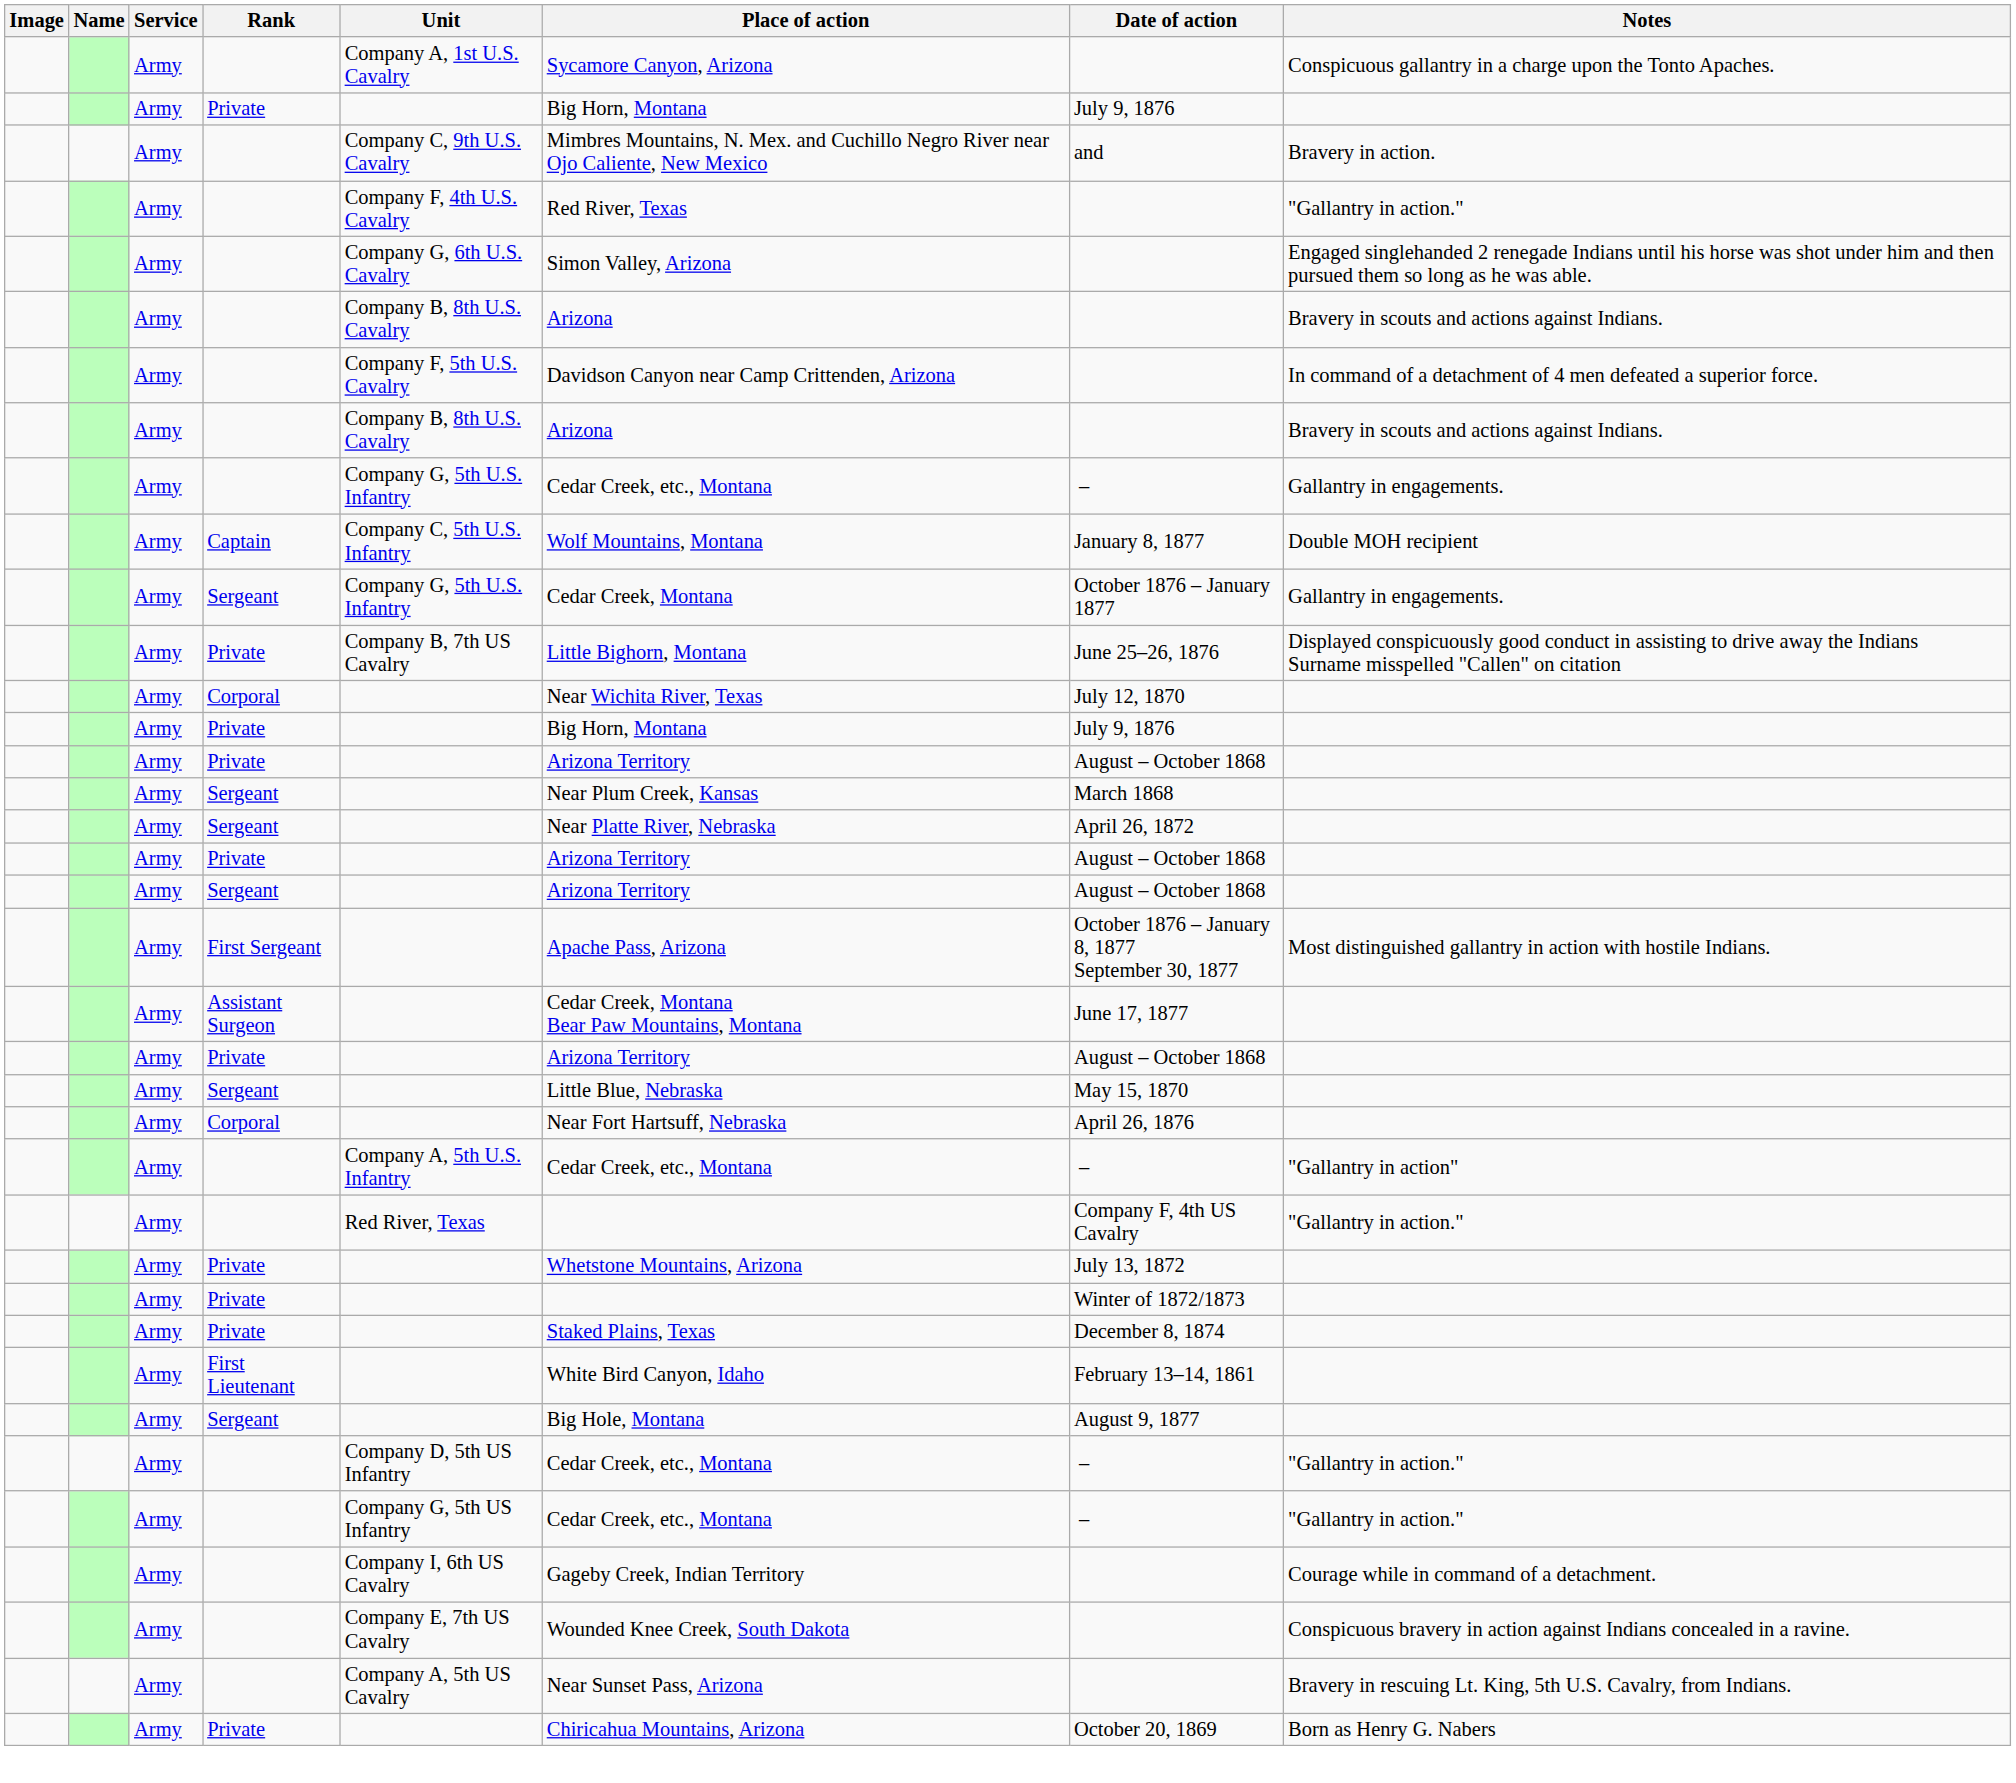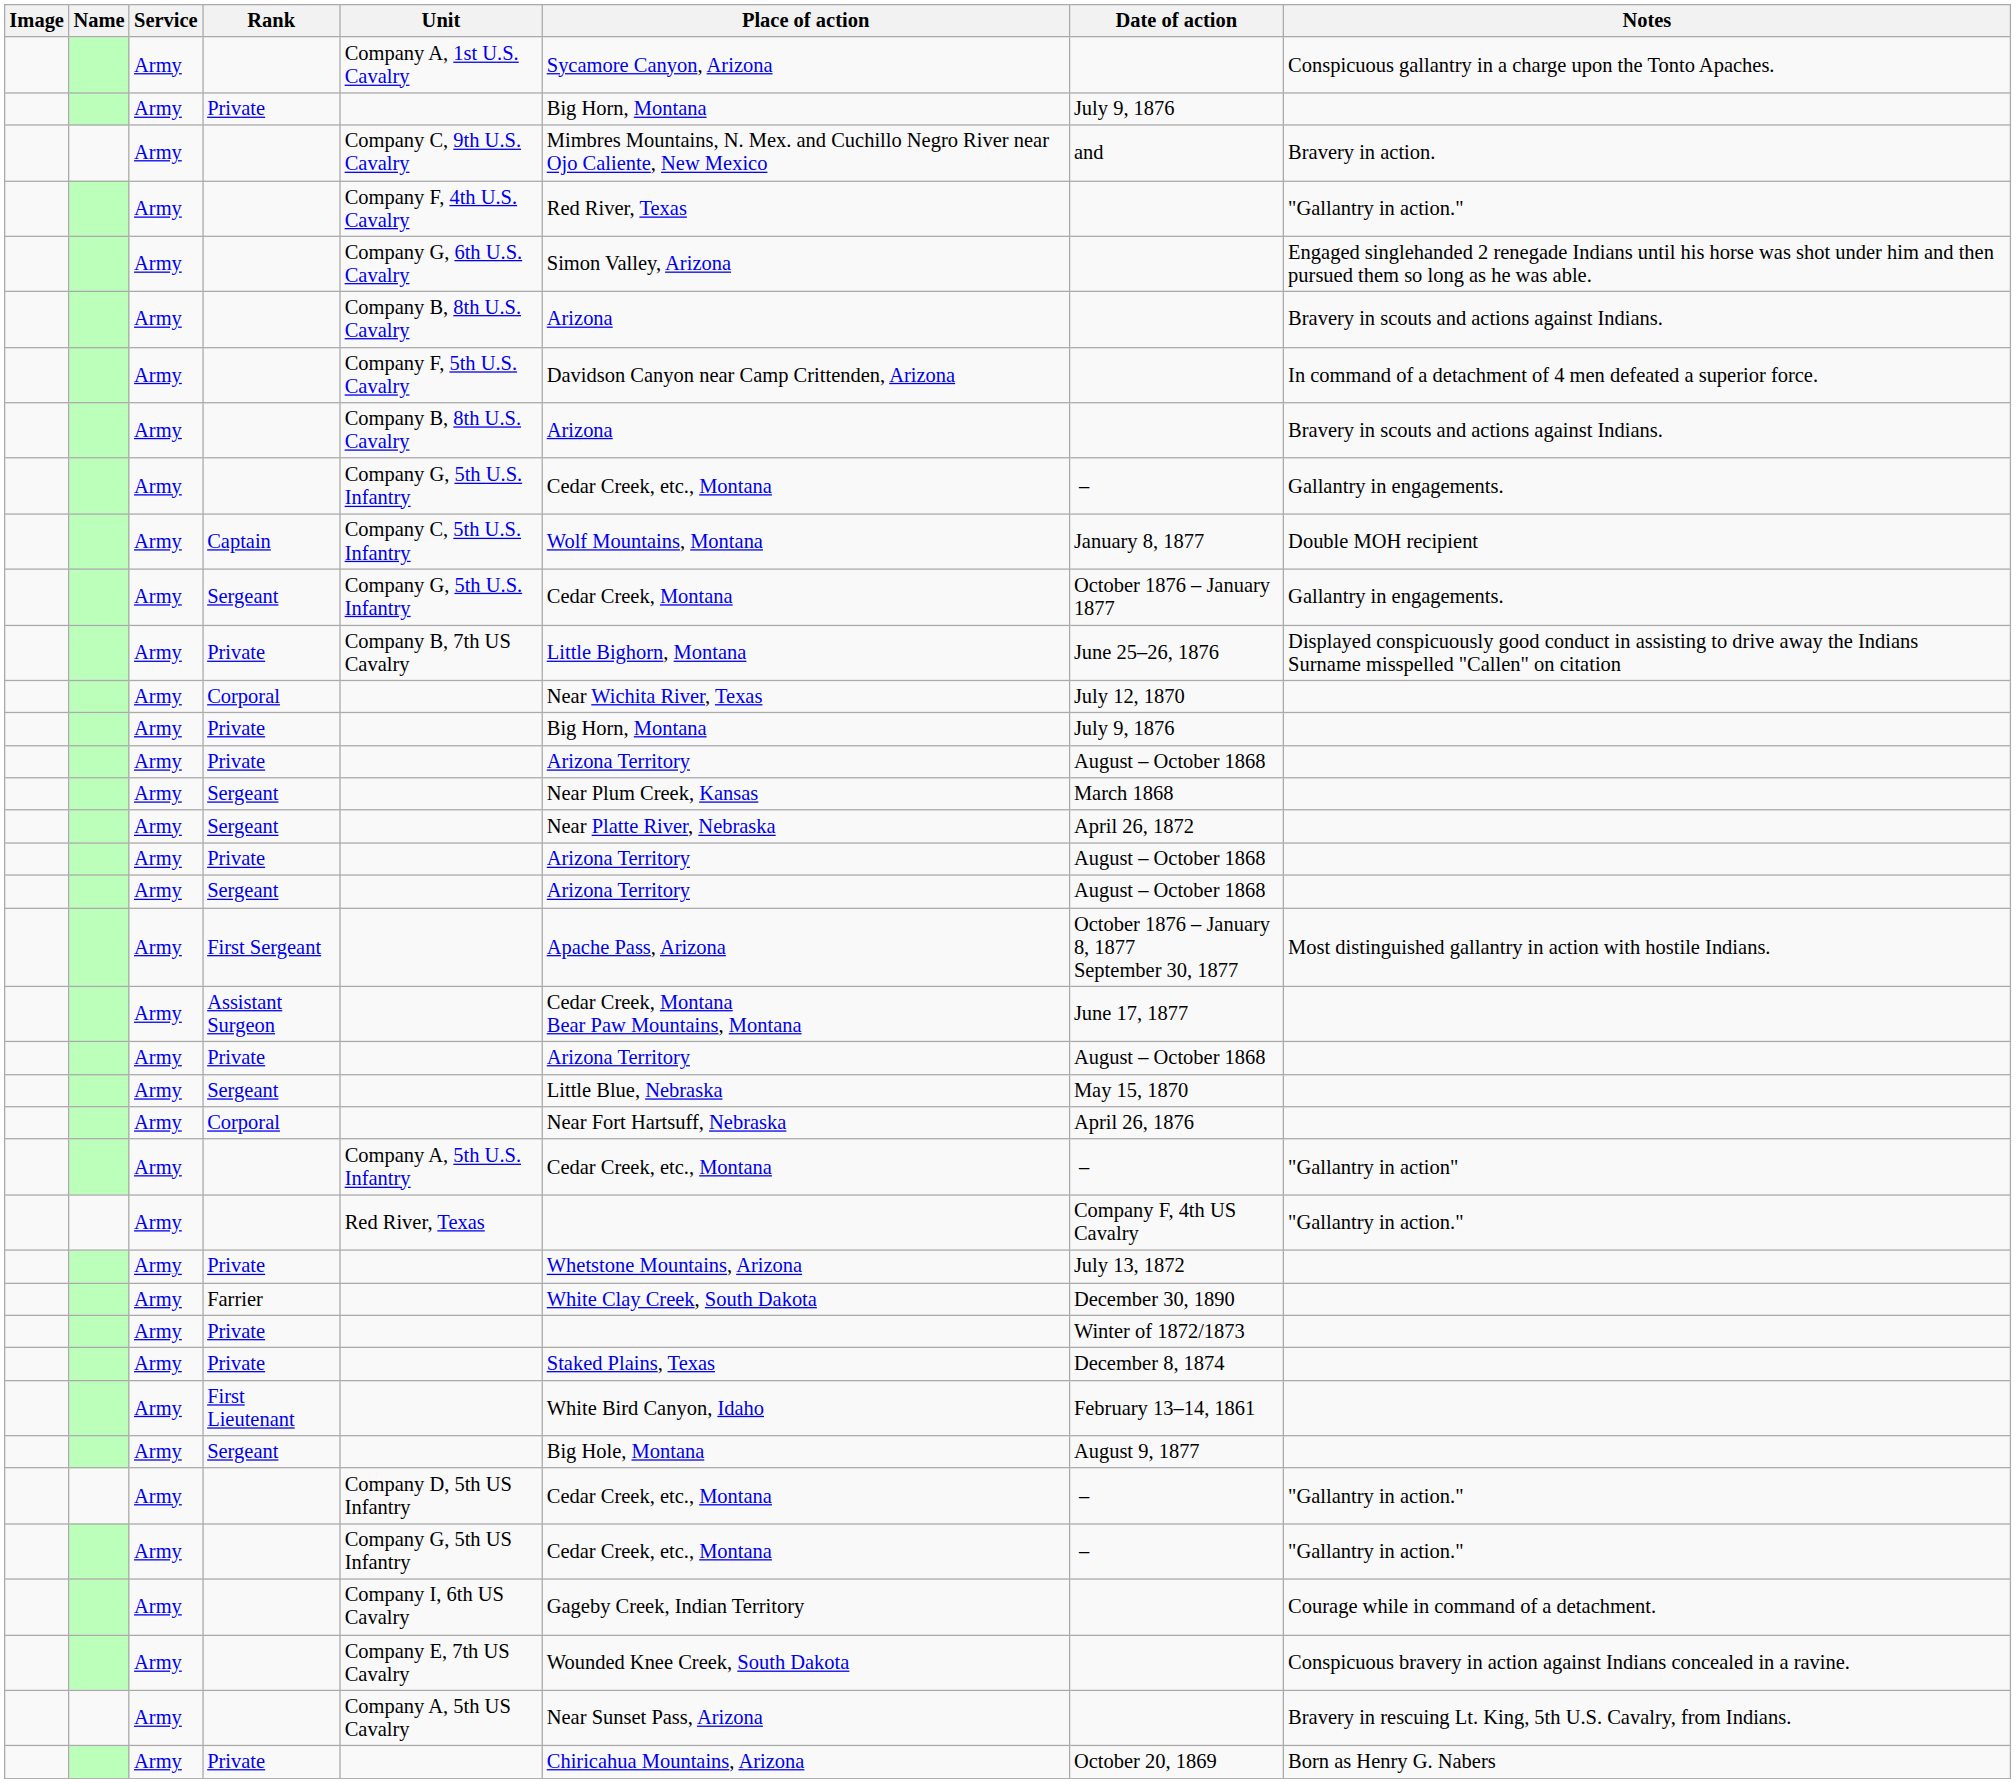+ row: Army | Farrier | White Clay Creek, South Dakota | December 30, 1890
